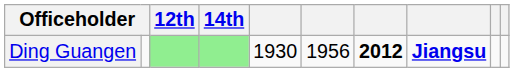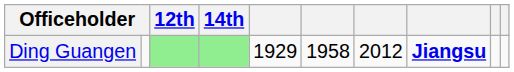Ding Guangen | column 5: 1930 -> 1929
Ding Guangen | column 6: 1956 -> 1958
Ding Guangen | column 7: bold -> normal
